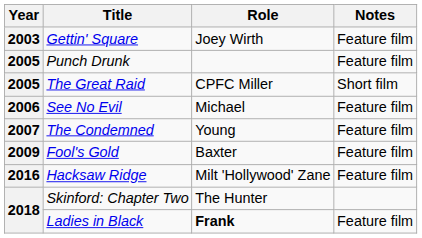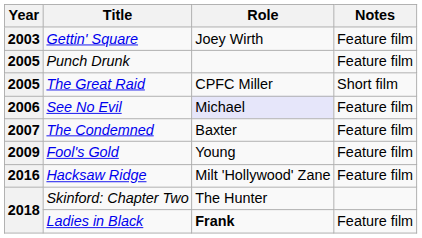See No Evil | Role: no background -> lavender background
The Condemned | Role: Young -> Baxter
Fool's Gold | Role: Baxter -> Young
